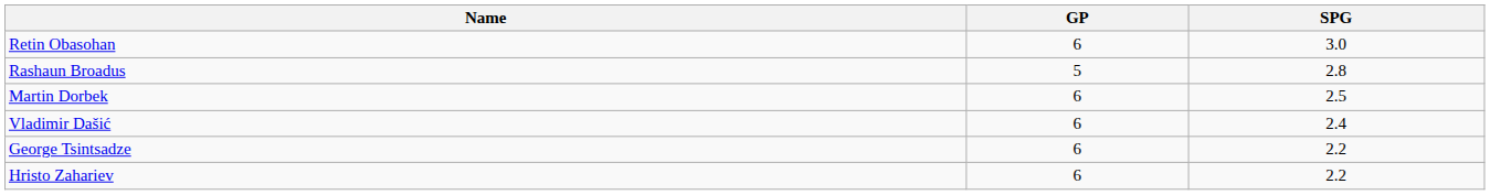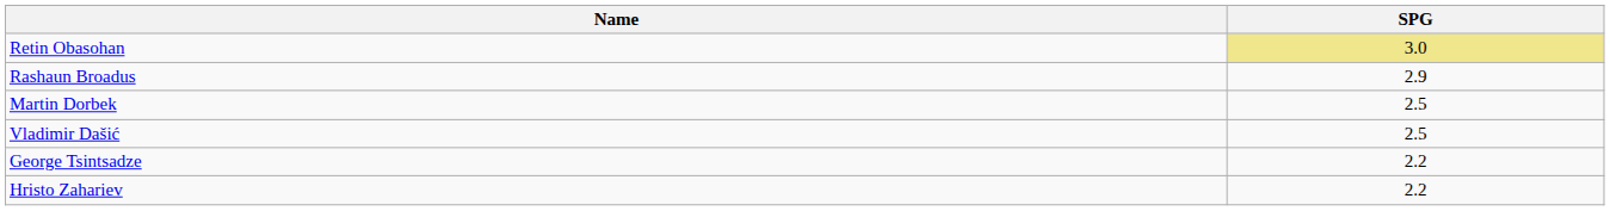- column: GP | 6 | 5 | 6 | 6 | 6 | 6
Retin Obasohan | SPG: no background -> khaki background
Rashaun Broadus | SPG: 2.8 -> 2.9
Vladimir Dašić | SPG: 2.4 -> 2.5
